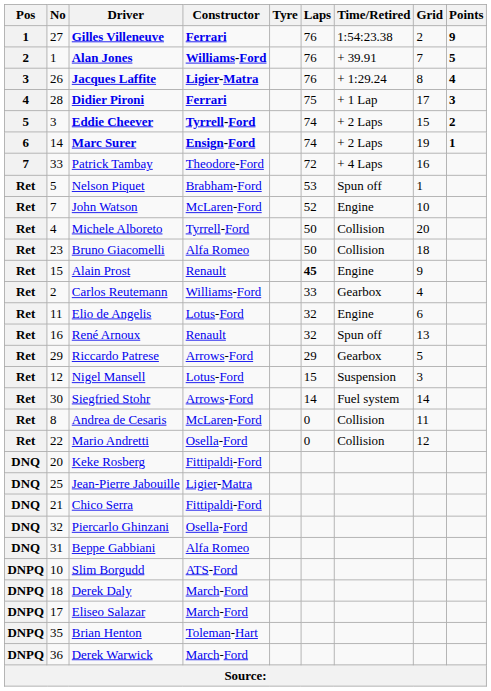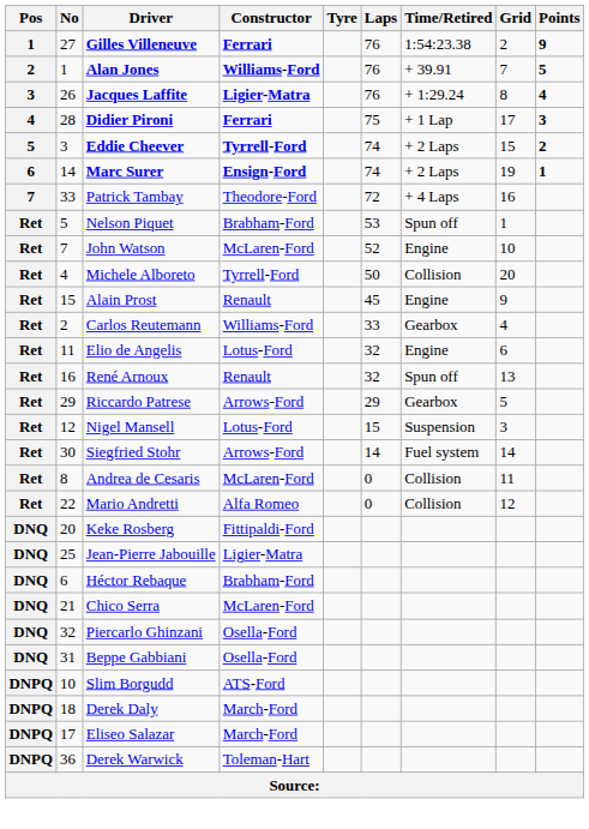- row: Ret | 23 | Bruno Giacomelli | Alfa Romeo | 50 | Collision | 18
Alain Prost | Laps: bold -> normal
Mario Andretti | Constructor: Osella-Ford -> Alfa Romeo
+ row: DNQ | 6 | Héctor Rebaque | Brabham-Ford
Chico Serra | Constructor: Fittipaldi-Ford -> McLaren-Ford
Beppe Gabbiani | Constructor: Alfa Romeo -> Osella-Ford
- row: DNPQ | 35 | Brian Henton | Toleman-Hart
Derek Warwick | Constructor: March-Ford -> Toleman-Hart
